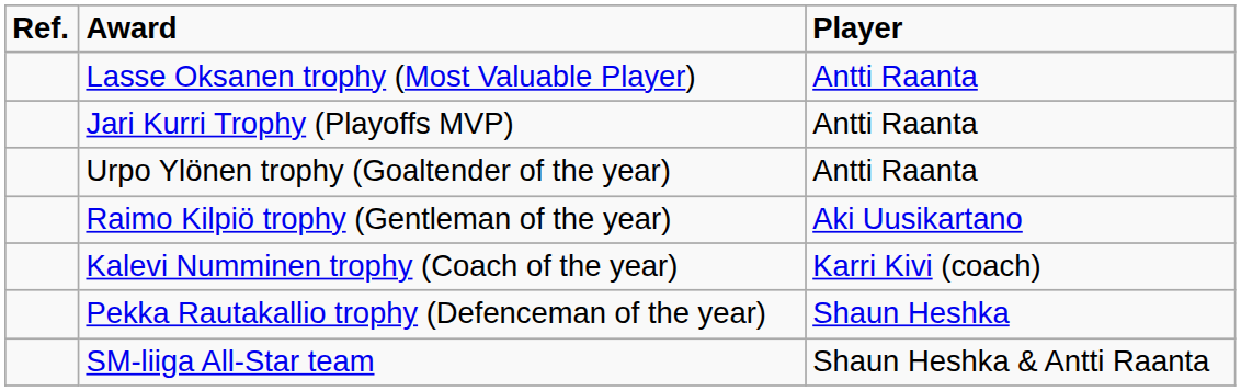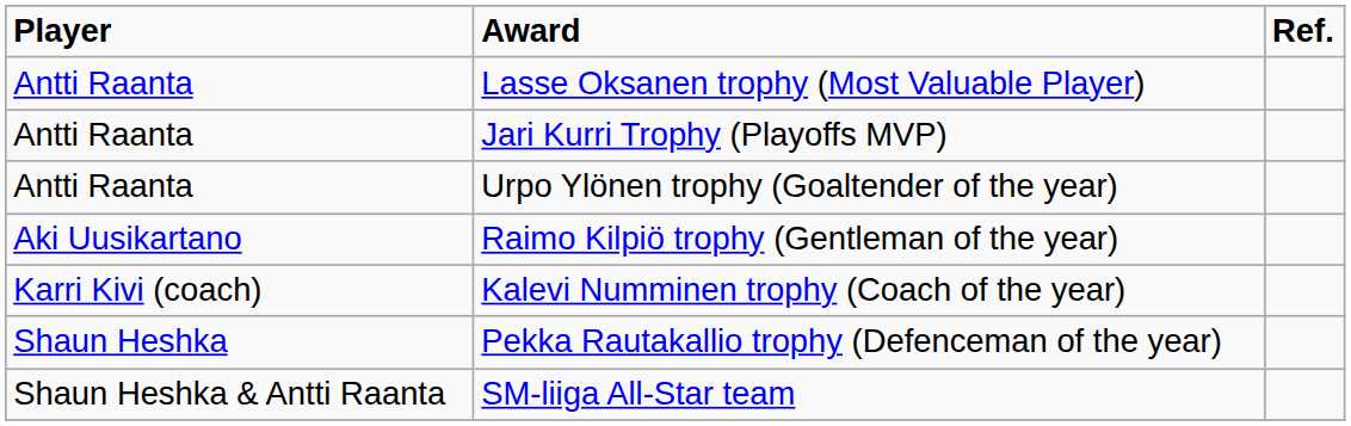columns swapped: Player <-> Ref.
